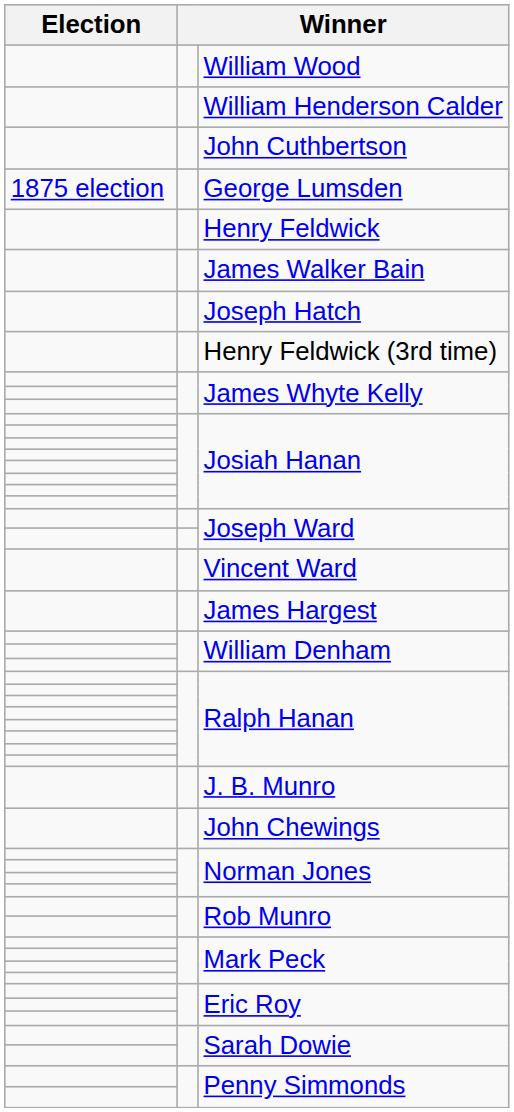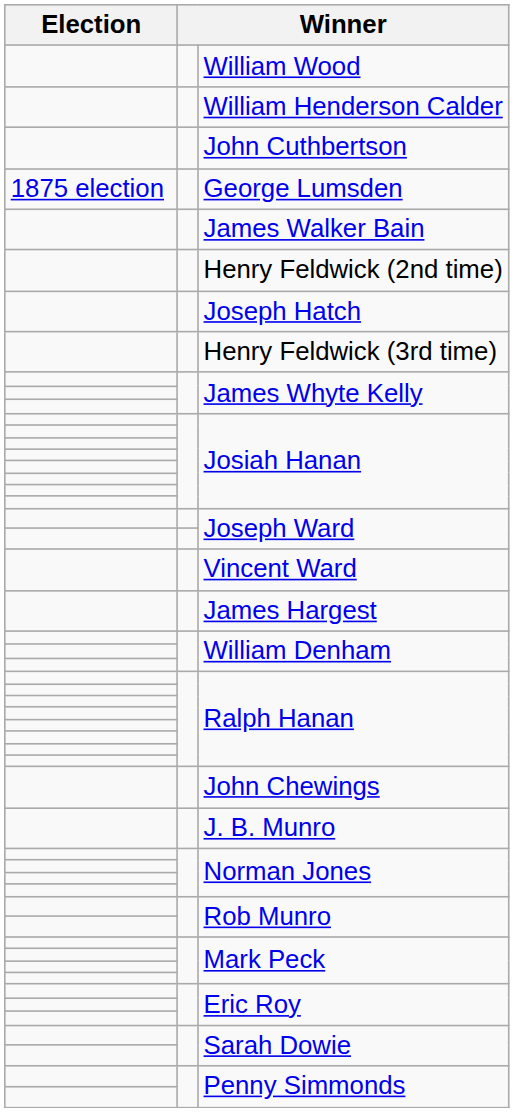- row: Henry Feldwick
+ row: Henry Feldwick (2nd time)
rows swapped: John Chewings <-> J. B. Munro
